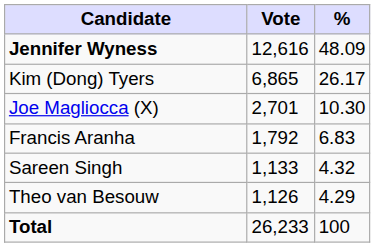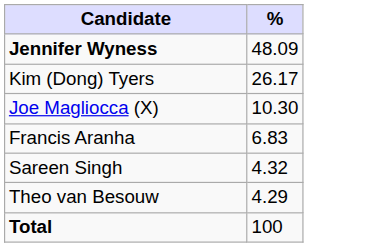- column: Vote | 12,616 | 6,865 | 2,701 | 1,792 | 1,133 | 1,126 | 26,233
